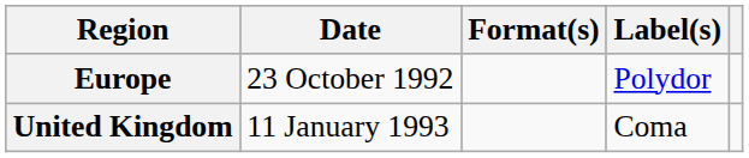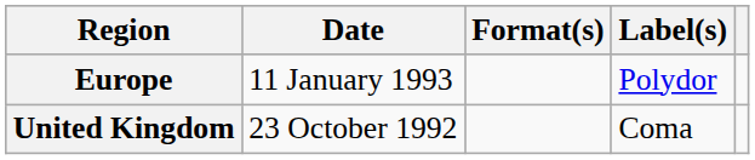Europe | Date: 23 October 1992 -> 11 January 1993
United Kingdom | Date: 11 January 1993 -> 23 October 1992
